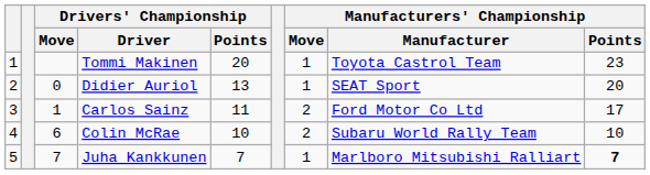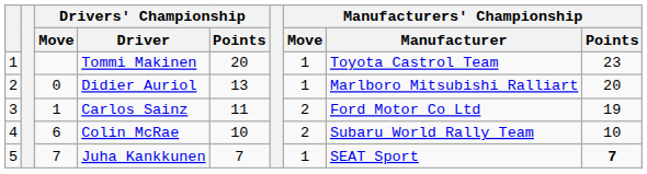Didier Auriol | Manufacturers' Championship / Manufacturer: SEAT Sport -> Marlboro Mitsubishi Ralliart
Carlos Sainz | Manufacturers' Championship / Points: 17 -> 19
Juha Kankkunen | Manufacturers' Championship / Manufacturer: Marlboro Mitsubishi Ralliart -> SEAT Sport
